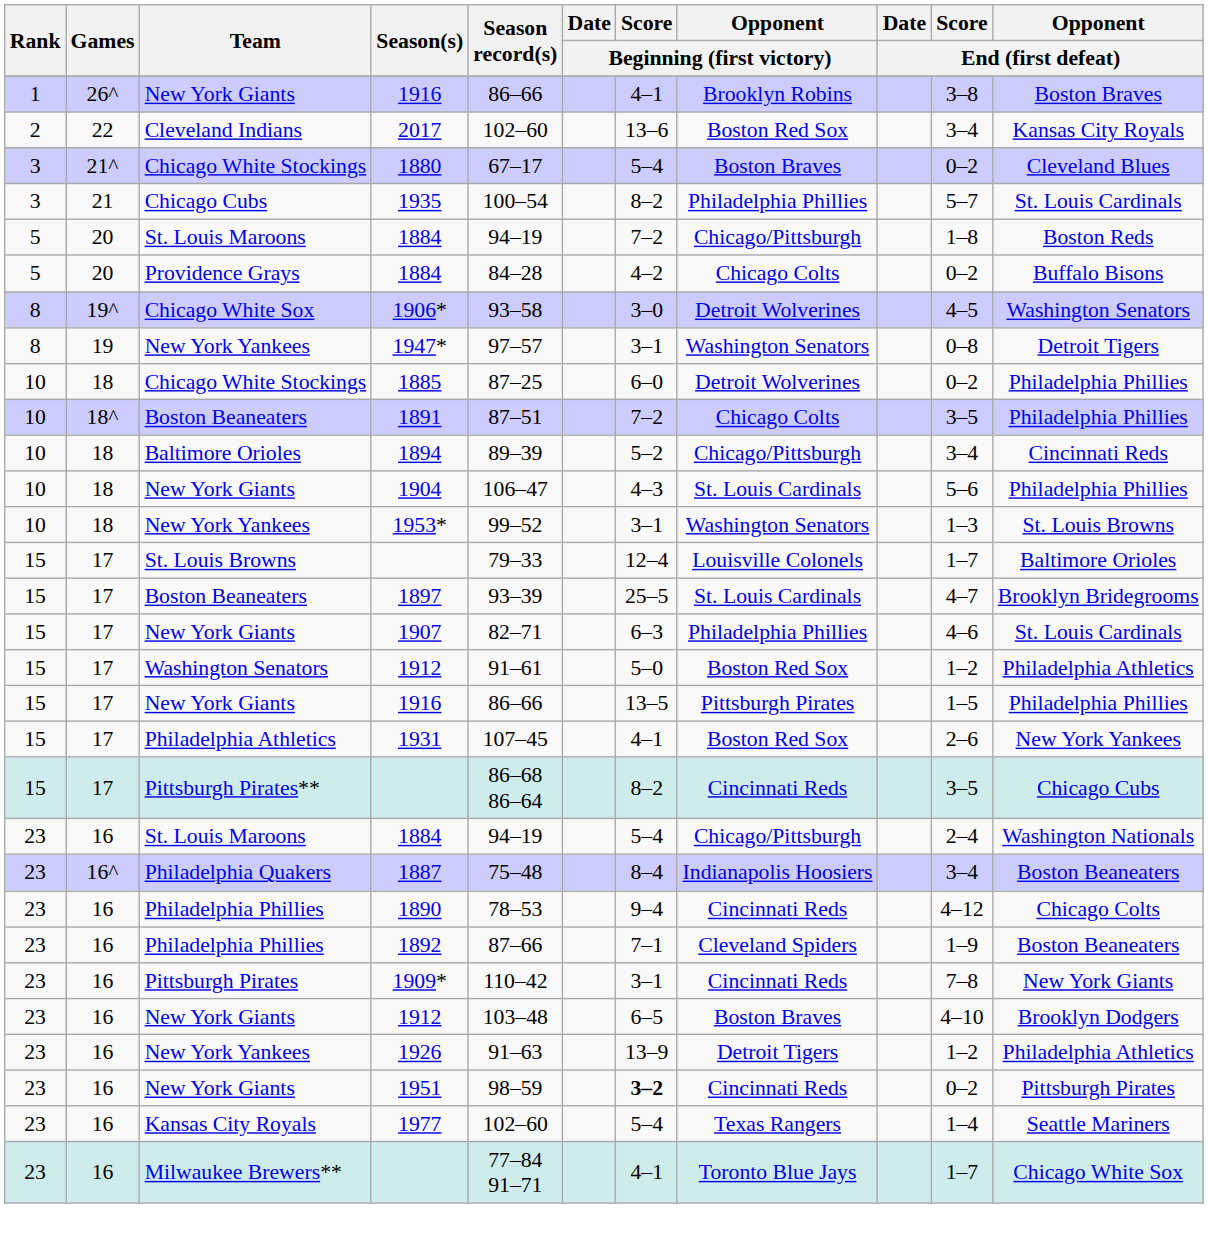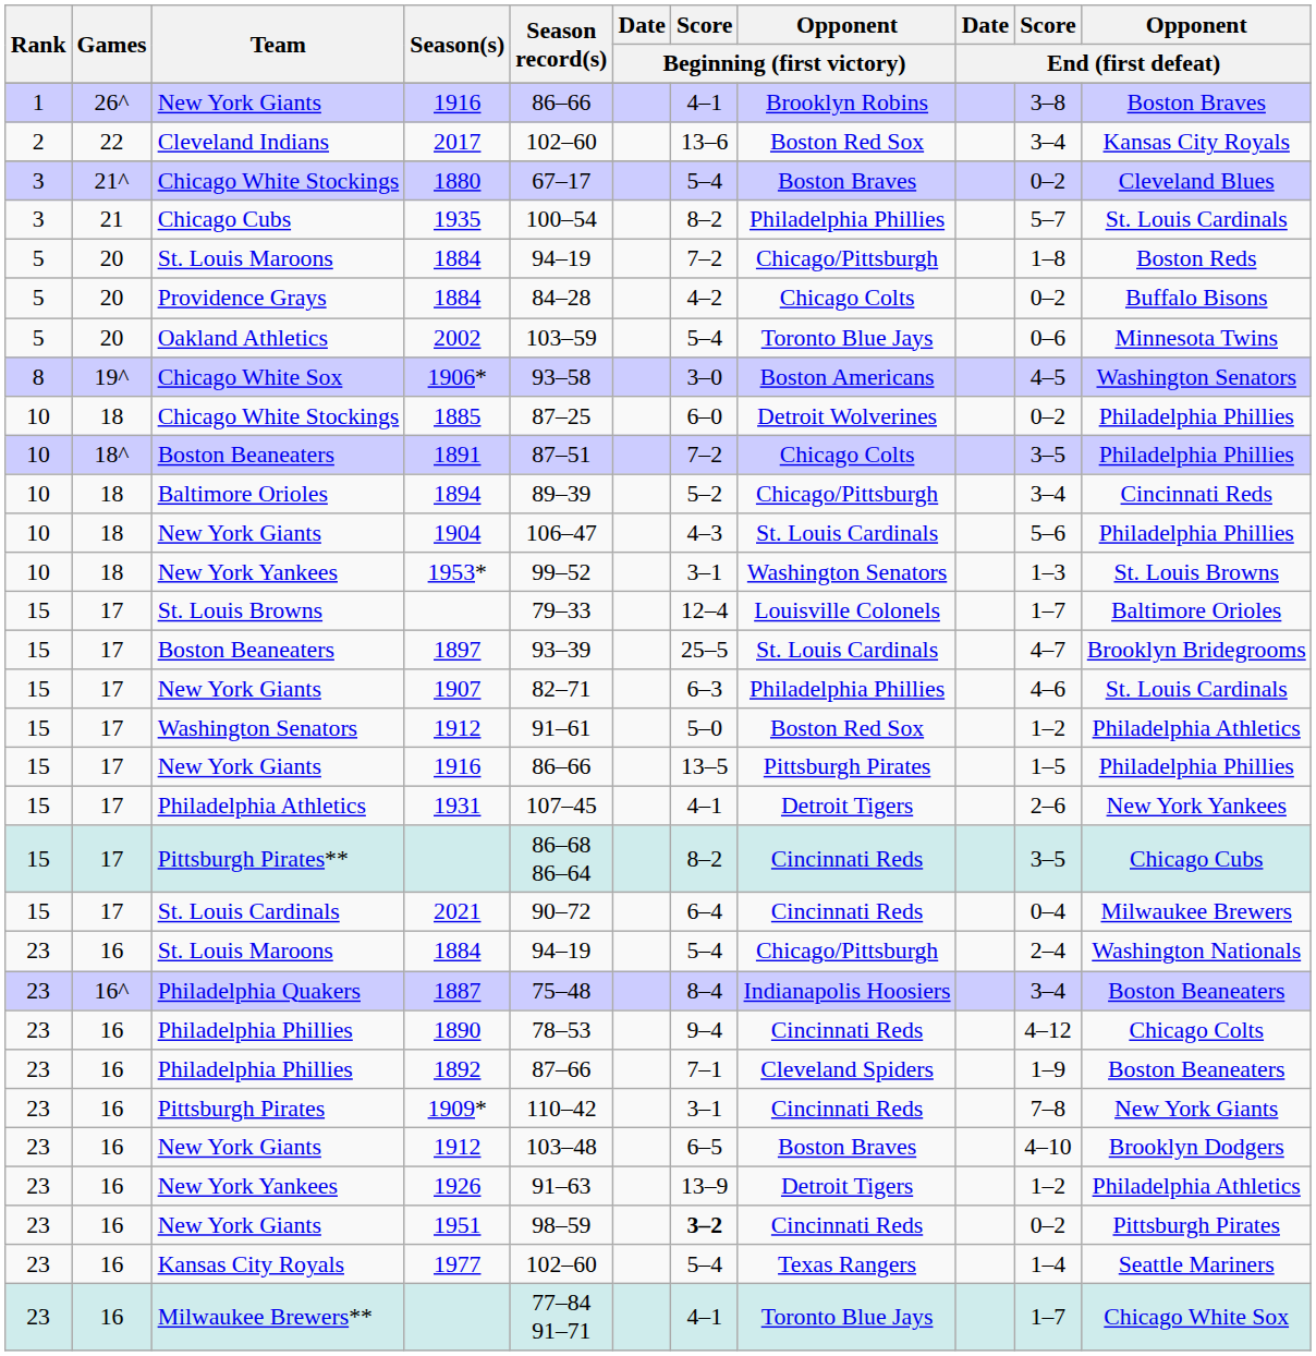+ row: 5 | 20 | Oakland Athletics | 2002 | 103–59 | 5–4 | Toronto Blue Jays | 0–6 | Minnesota Twins
1906* | Opponent / Beginning (first victory): Detroit Wolverines -> Boston Americans
- row: 8 | 19 | New York Yankees | 1947* | 97–57 | 3–1 | Washington Senators | 0–8 | Detroit Tigers
1931 | Opponent / Beginning (first victory): Boston Red Sox -> Detroit Tigers
+ row: 15 | 17 | St. Louis Cardinals | 2021 | 90–72 | 6–4 | Cincinnati Reds | 0–4 | Milwaukee Brewers
